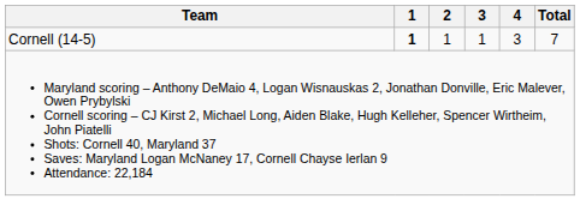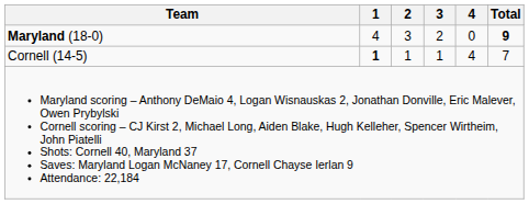+ row: Maryland (18-0) | 4 | 3 | 2 | 0 | 9
Cornell (14-5) | 4: 3 -> 4
